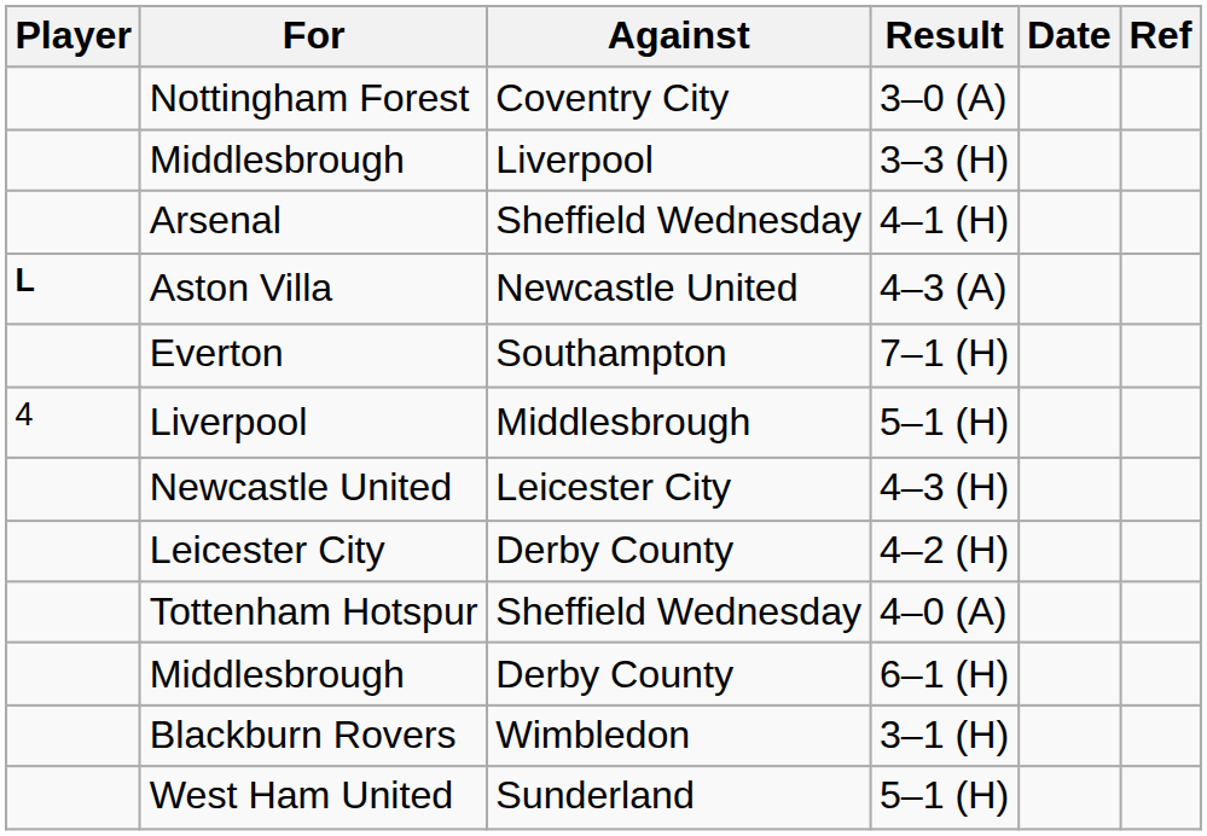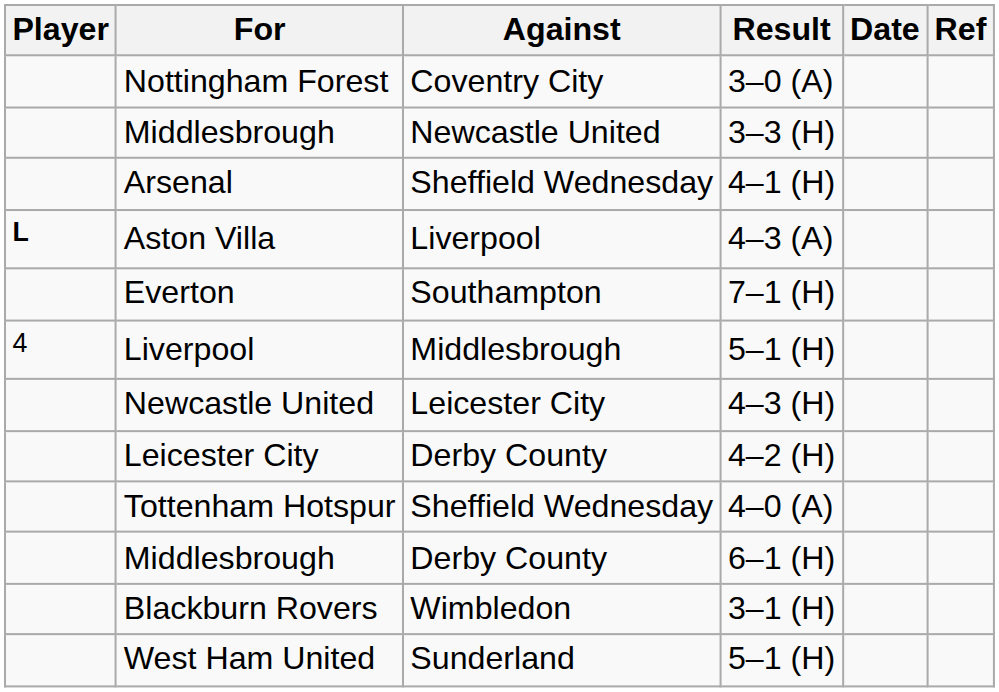Middlesbrough / 3–3 (H) | Against: Liverpool -> Newcastle United
Aston Villa | Against: Newcastle United -> Liverpool
